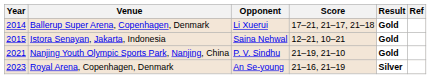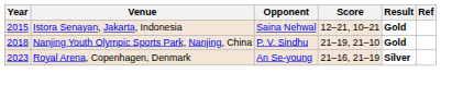- row: 2014 | Ballerup Super Arena, Copenhagen, Denmark | Li Xuerui | 17–21, 21–17, 21–18 | Gold
Nanjing Youth Olympic Sports Park, Nanjing, China | Year: 2021 -> 2018
